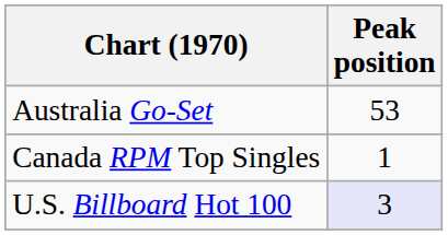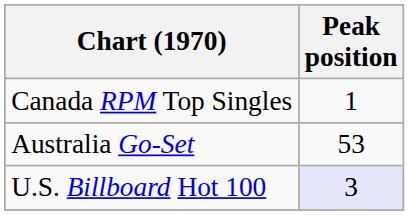rows swapped: Australia Go-Set <-> Canada RPM Top Singles
